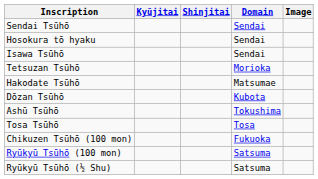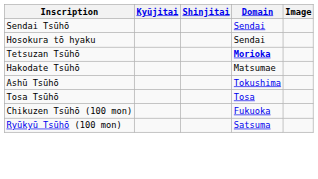- row: Isawa Tsūhō | Sendai
Tetsuzan Tsūhō | Domain: normal -> bold
- row: Dōzan Tsūhō | Kubota
- row: Ryūkyū Tsūhō (½ Shu) | Satsuma
